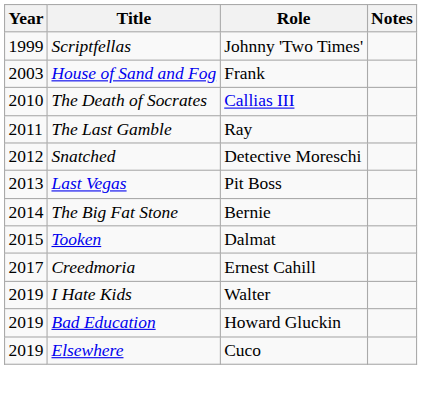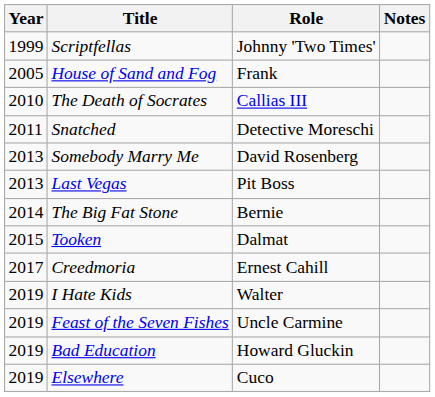House of Sand and Fog | Year: 2003 -> 2005
- row: 2011 | The Last Gamble | Ray
Snatched | Year: 2012 -> 2011
+ row: 2013 | Somebody Marry Me | David Rosenberg
+ row: 2019 | Feast of the Seven Fishes | Uncle Carmine
